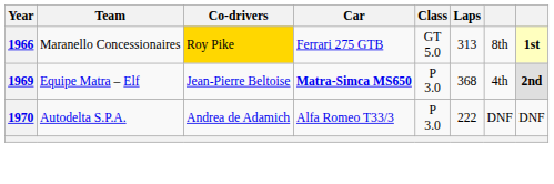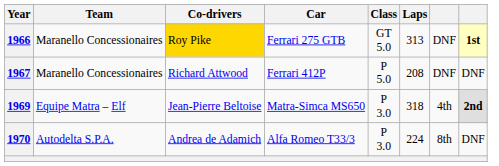1966 | column 7: 8th -> DNF
+ row: 1967 | Maranello Concessionaires | Richard Attwood | Ferrari 412P | P 5.0 | 208 | DNF | DNF
1969 | Car: bold -> normal
1969 | Laps: 368 -> 318
1970 | Laps: 222 -> 224
1970 | column 7: DNF -> 8th
